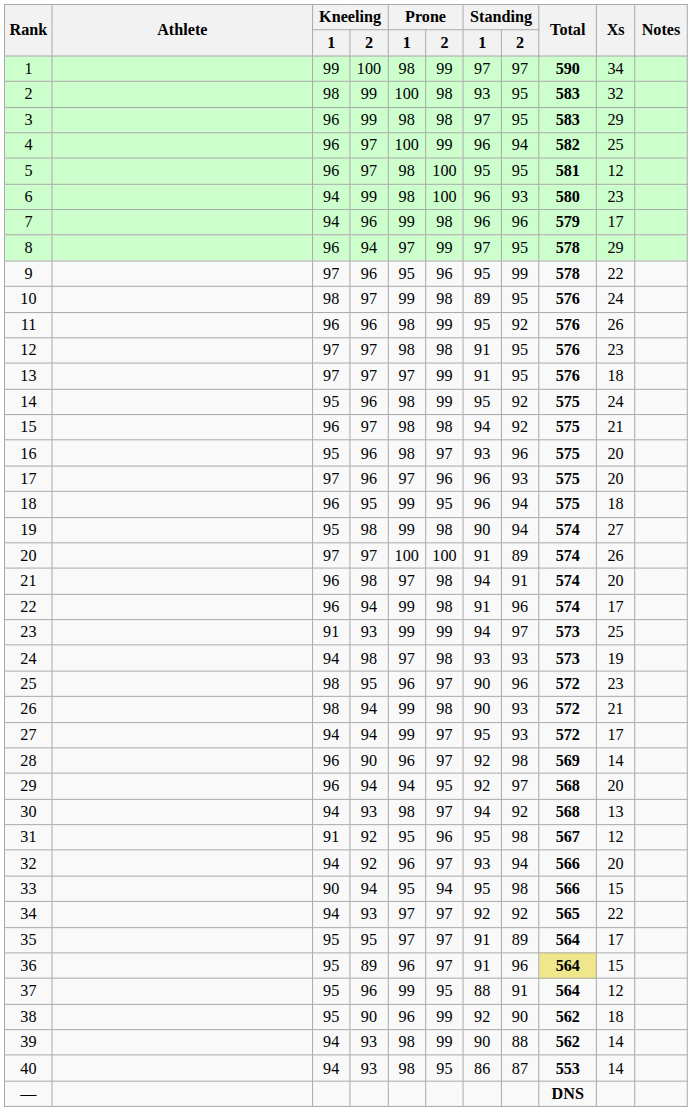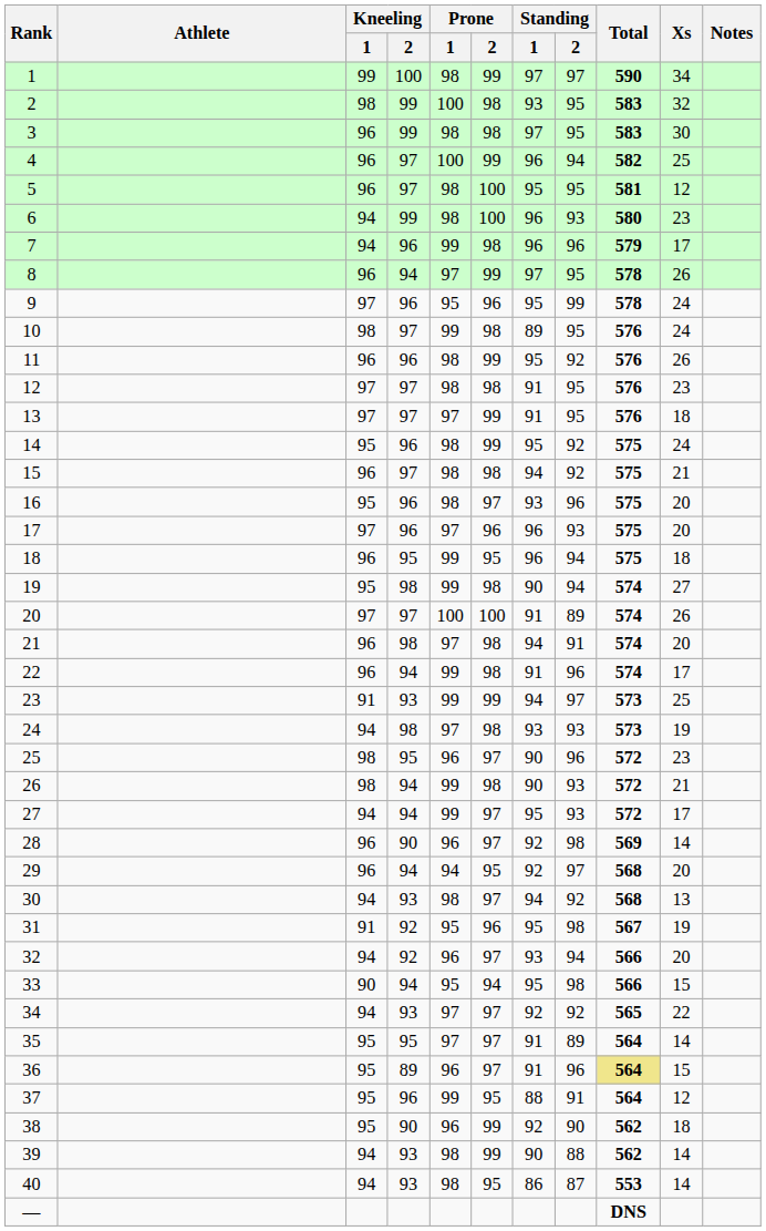3 | Xs: 29 -> 30
8 | Xs: 29 -> 26
9 | Xs: 22 -> 24
31 | Xs: 12 -> 19
35 | Xs: 17 -> 14
